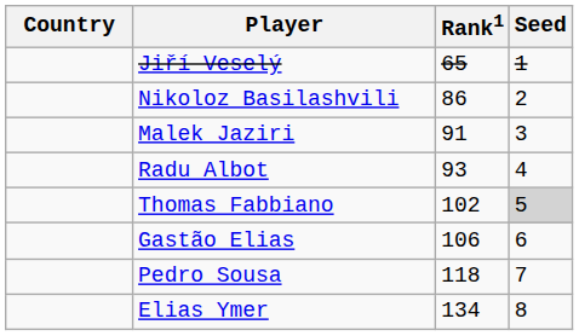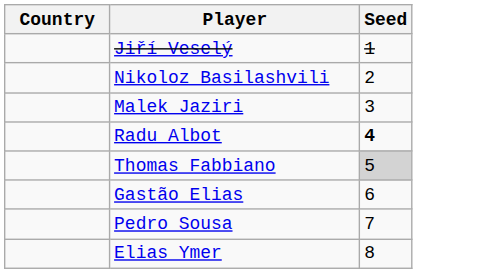- column: Rank1 | 65 | 86 | 91 | 93 | 102 | 106 | 118 | 134
Radu Albot | Seed: normal -> bold
